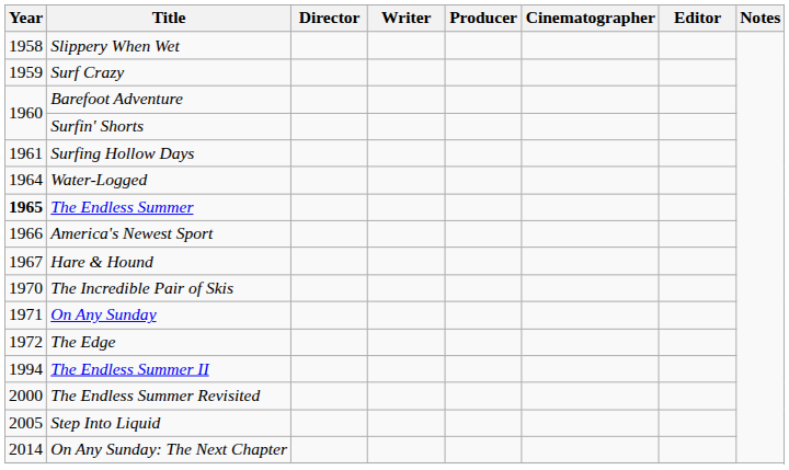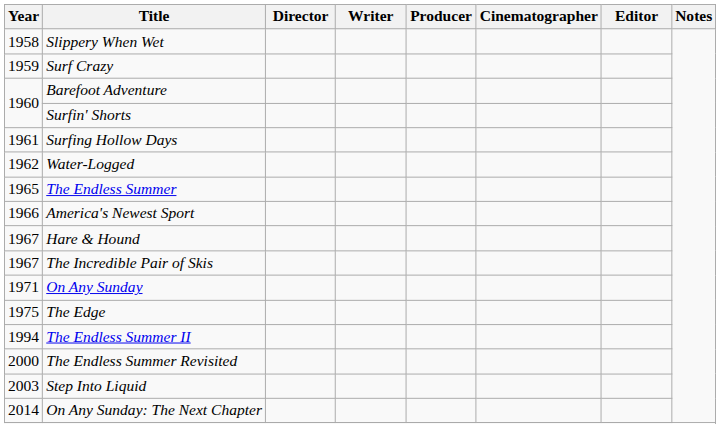Water-Logged | Year: 1964 -> 1962
The Endless Summer | Year: bold -> normal
The Incredible Pair of Skis | Year: 1970 -> 1967
The Edge | Year: 1972 -> 1975
Step Into Liquid | Year: 2005 -> 2003
